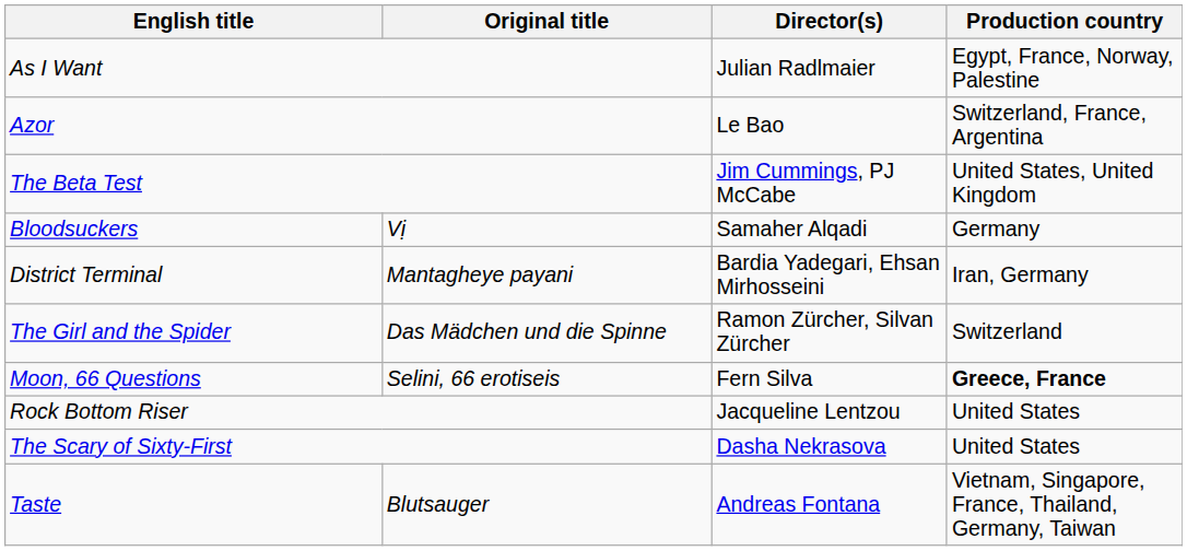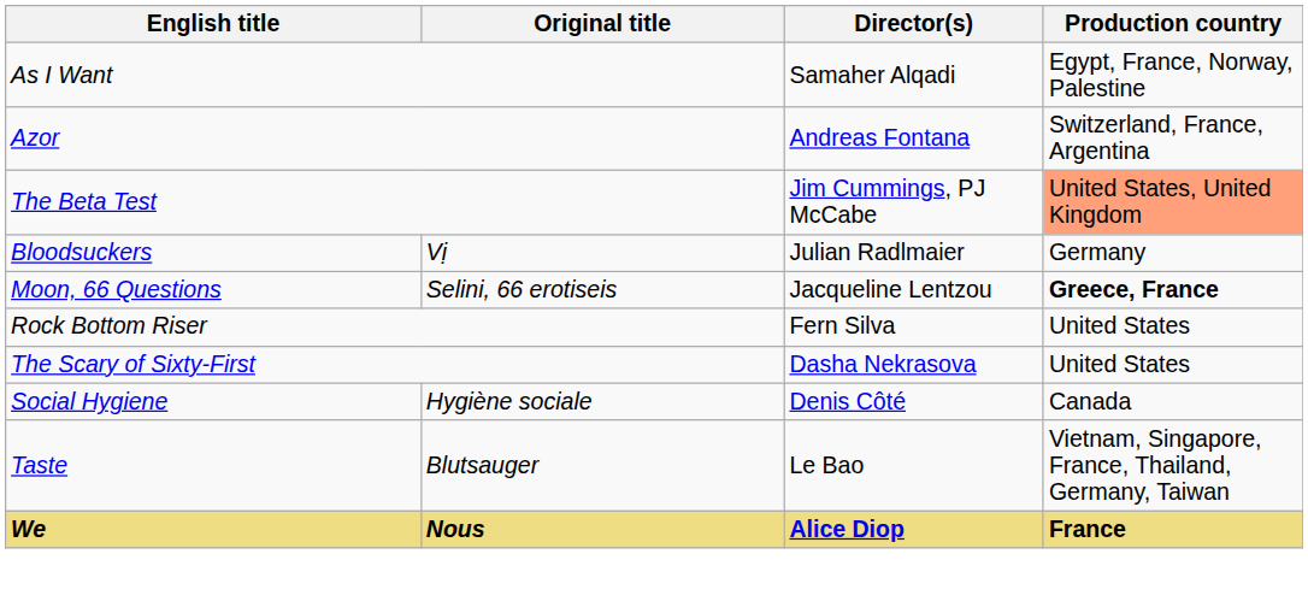As I Want | Director(s): Julian Radlmaier -> Samaher Alqadi
Azor | Director(s): Le Bao -> Andreas Fontana
The Beta Test | Production country: no background -> lightsalmon background
Bloodsuckers | Director(s): Samaher Alqadi -> Julian Radlmaier
- row: District Terminal | Mantagheye payani | Bardia Yadegari, Ehsan Mirhosseini | Iran, Germany
- row: The Girl and the Spider | Das Mädchen und die Spinne | Ramon Zürcher, Silvan Zürcher | Switzerland
Moon, 66 Questions | Director(s): Fern Silva -> Jacqueline Lentzou
Rock Bottom Riser | Director(s): Jacqueline Lentzou -> Fern Silva
+ row: Social Hygiene | Hygiène sociale | Denis Côté | Canada
Taste | Director(s): Andreas Fontana -> Le Bao
+ row: We | Nous | Alice Diop | France
